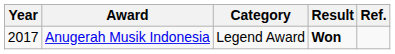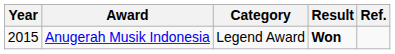Anugerah Musik Indonesia | Year: 2017 -> 2015
